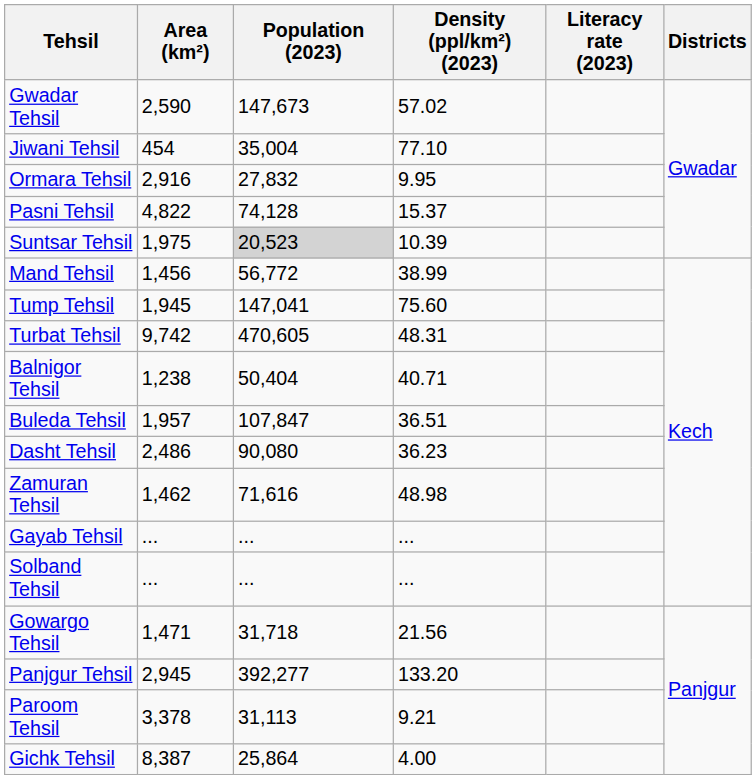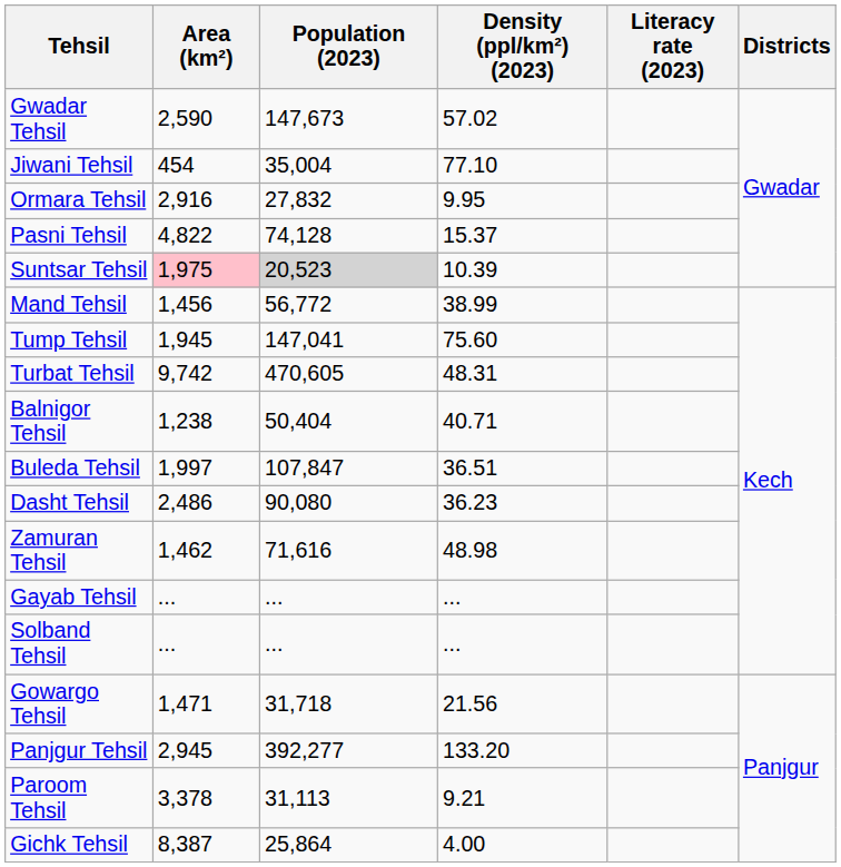Suntsar Tehsil | Area (km²): no background -> pink background
Buleda Tehsil | Area (km²): 1,957 -> 1,997
